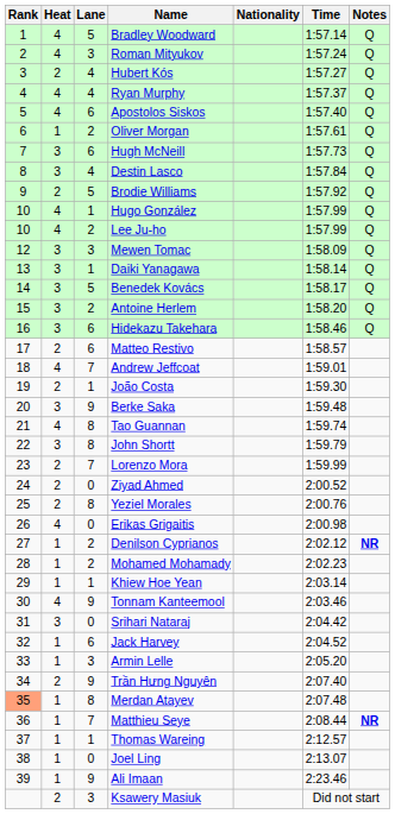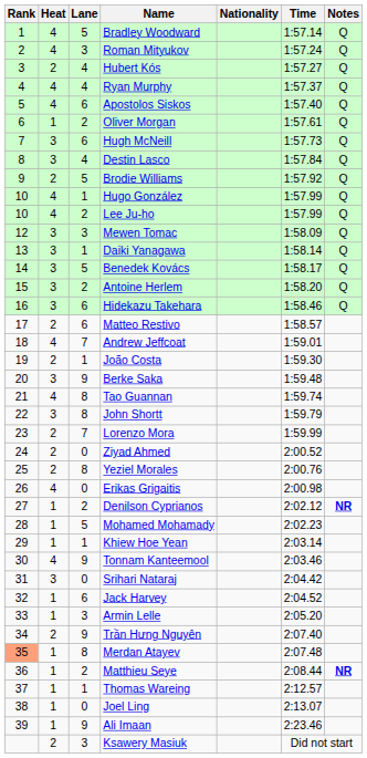Mohamed Mohamady | Lane: 2 -> 5
Matthieu Seye | Lane: 7 -> 2
